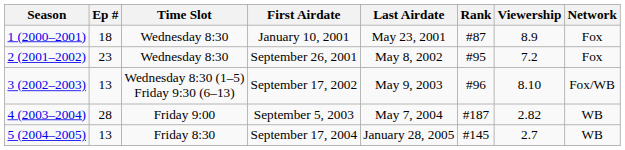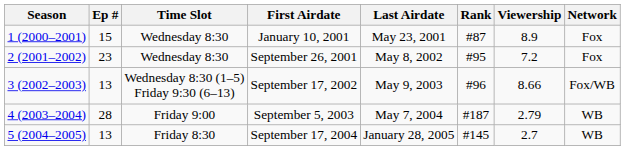January 10, 2001 | Ep #: 18 -> 15
September 17, 2002 | Viewership: 8.10 -> 8.66
September 5, 2003 | Viewership: 2.82 -> 2.79
